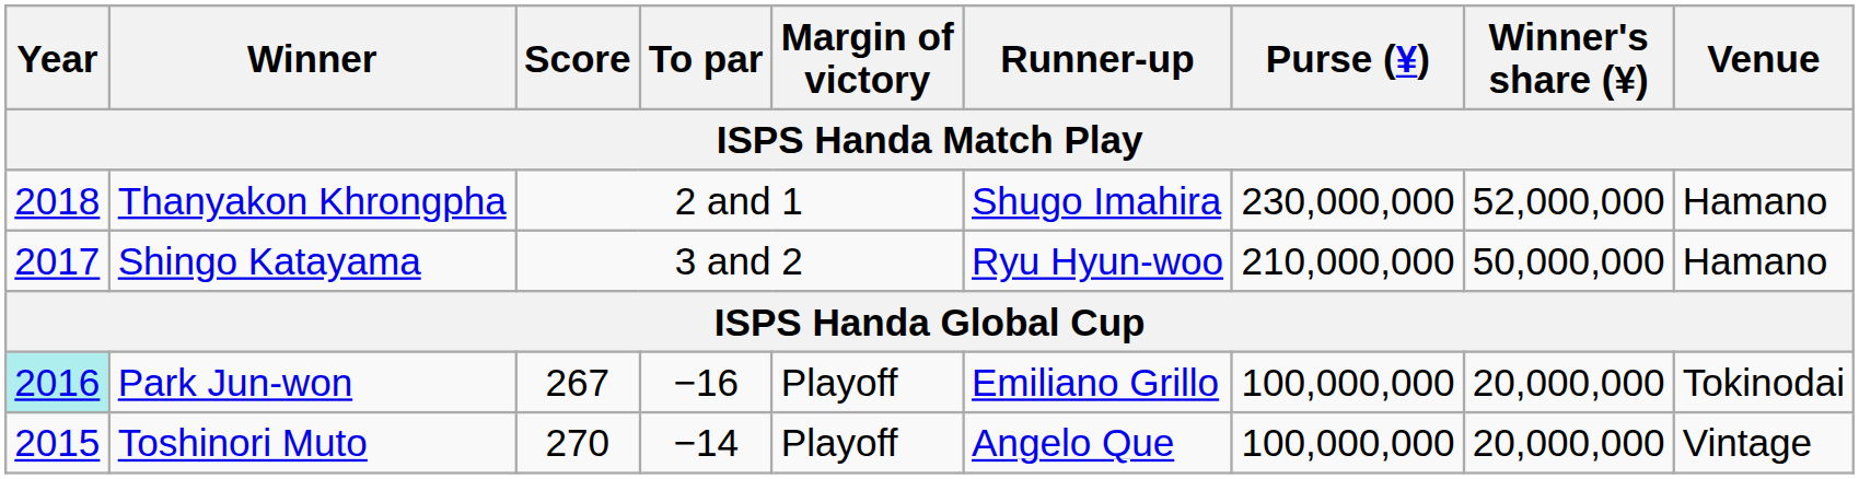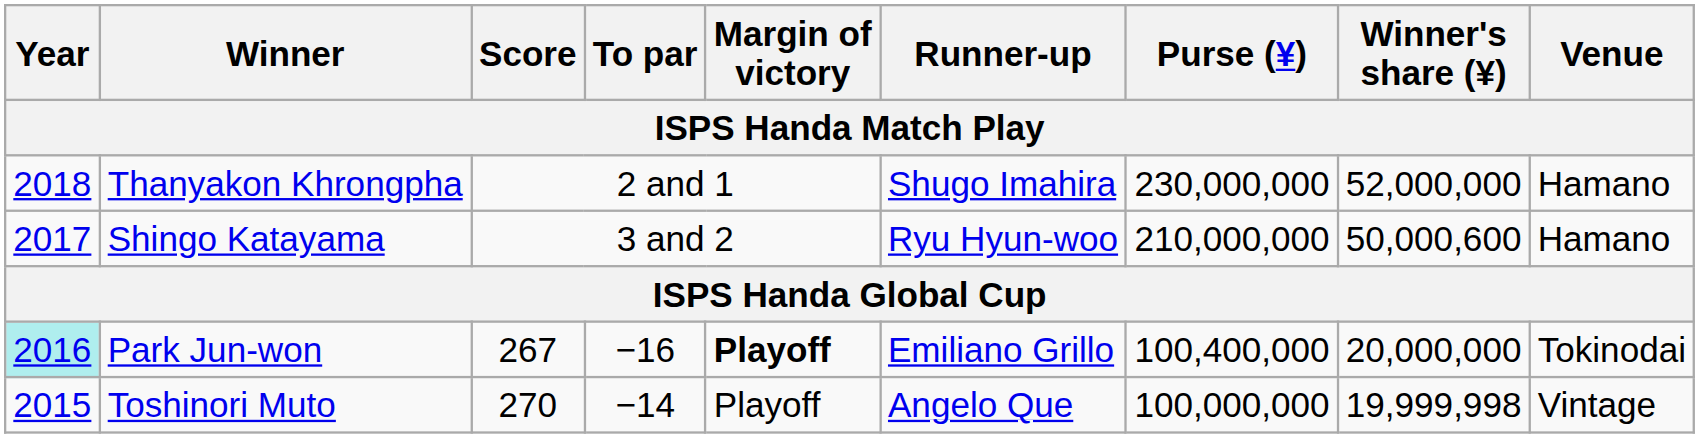Shingo Katayama | Winner's share (¥): 50,000,000 -> 50,000,600
Park Jun-won | Margin of victory: normal -> bold
Park Jun-won | Purse (¥): 100,000,000 -> 100,400,000
Toshinori Muto | Winner's share (¥): 20,000,000 -> 19,999,998
